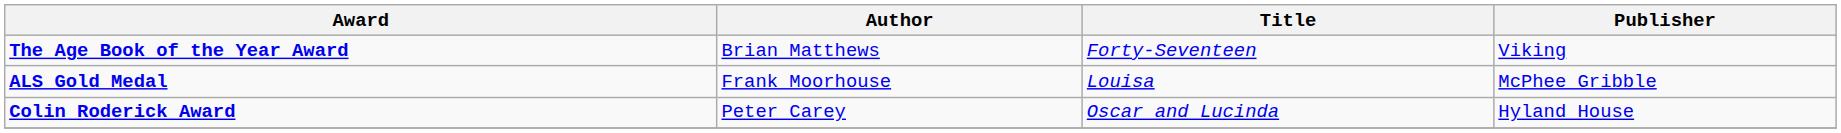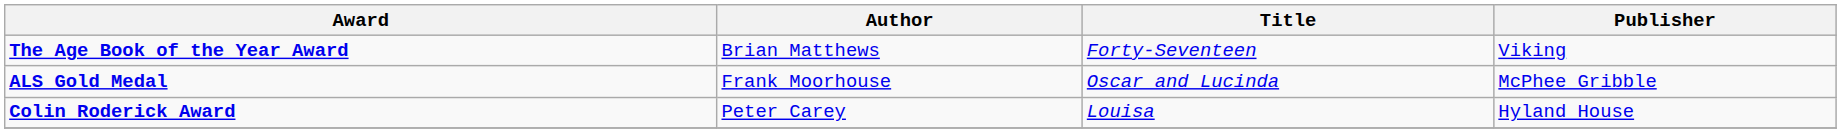ALS Gold Medal | Title: Louisa -> Oscar and Lucinda
Colin Roderick Award | Title: Oscar and Lucinda -> Louisa
